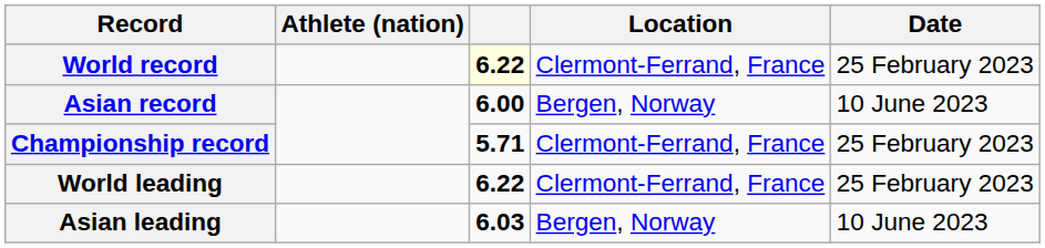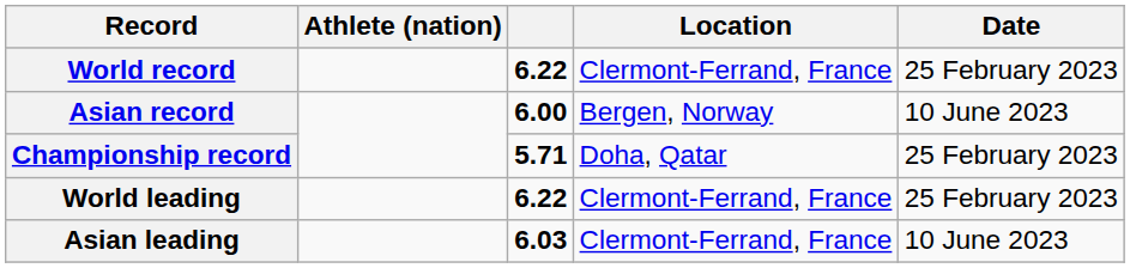World record | column 3: lightyellow background -> no background
Championship record | Location: Clermont-Ferrand, France -> Doha, Qatar
Asian leading | Location: Bergen, Norway -> Clermont-Ferrand, France
